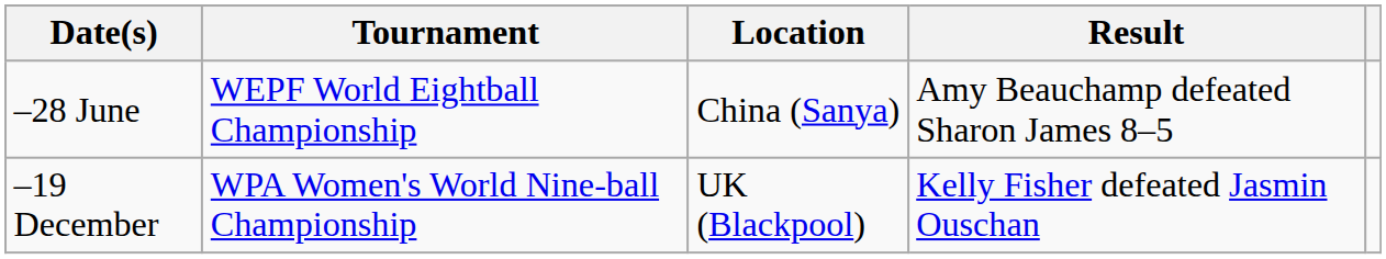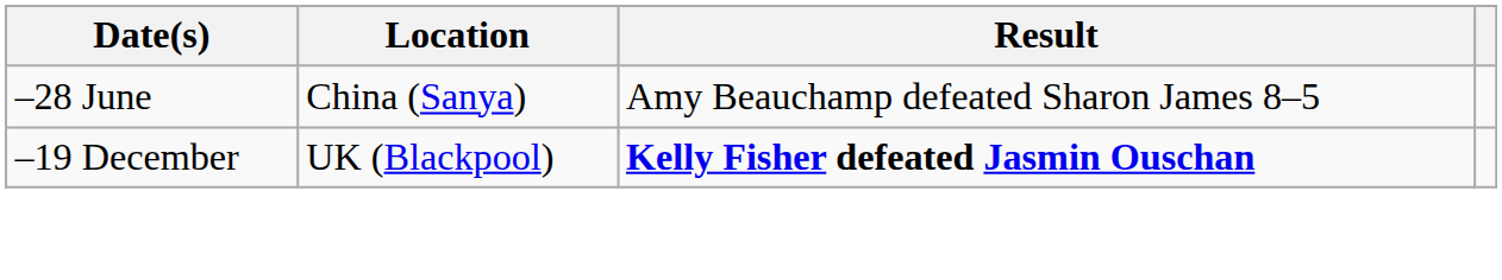- column: Tournament | WEPF World Eightball Championship | WPA Women's World Nine-ball Championship
–19 December | Result: normal -> bold
